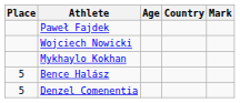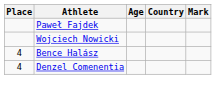- row: Mykhaylo Kokhan
Bence Halász | Place: 5 -> 4
Denzel Comenentia | Place: 5 -> 4
